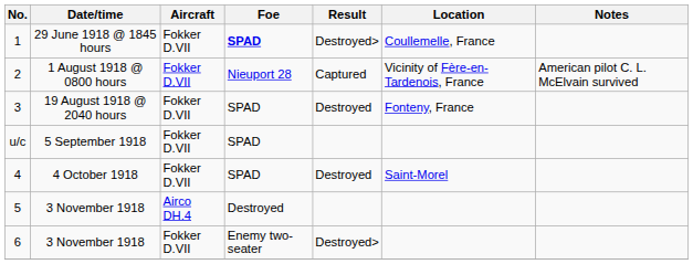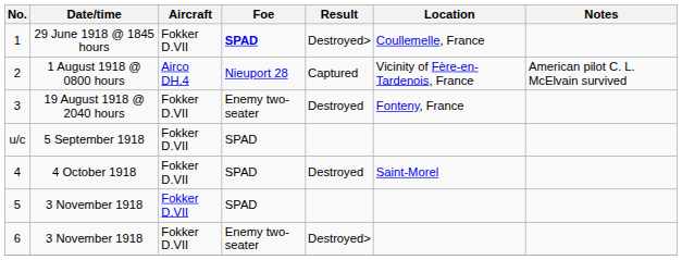2 | Aircraft: Fokker D.VII -> Airco DH.4
3 | Foe: SPAD -> Enemy two-seater
5 | Aircraft: Airco DH.4 -> Fokker D.VII
5 | Foe: Destroyed -> SPAD
